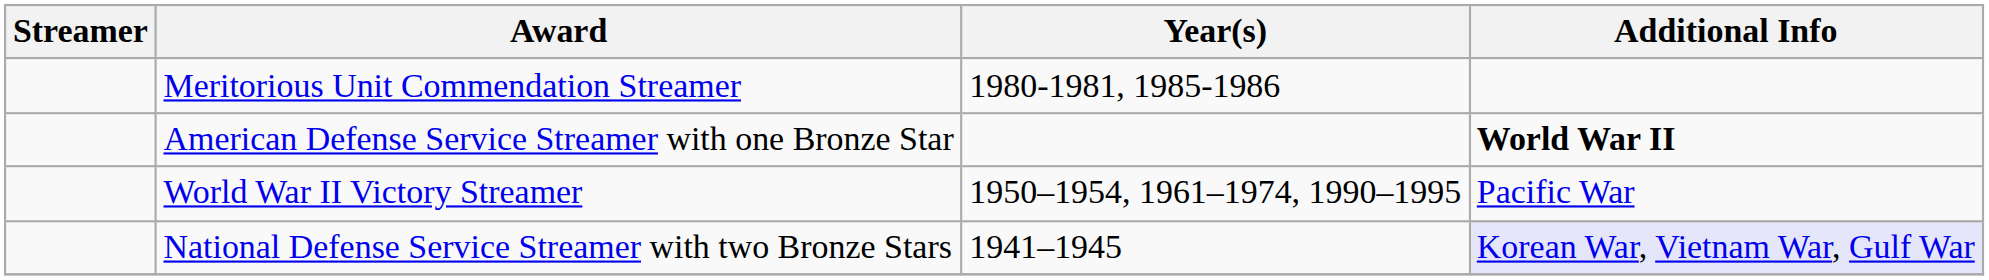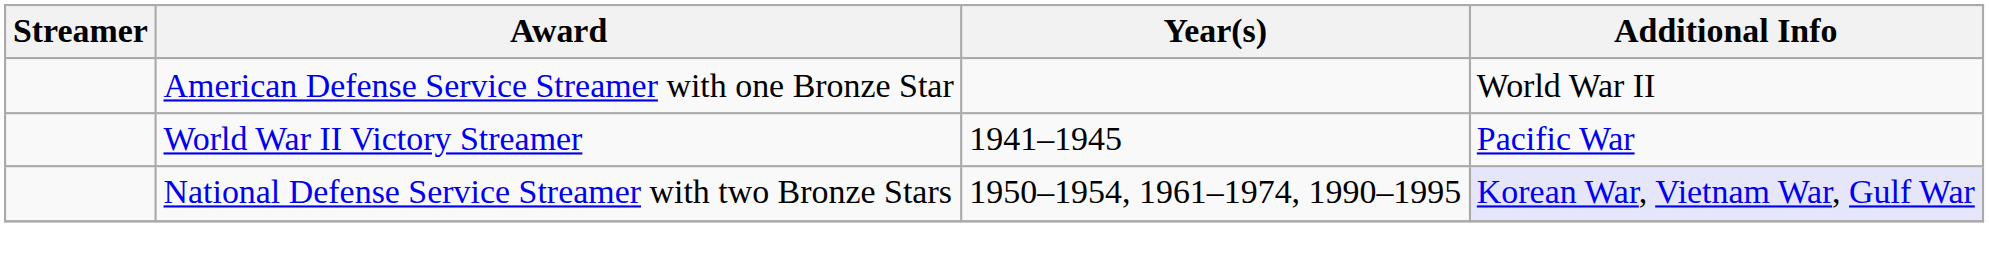- row: Meritorious Unit Commendation Streamer | 1980-1981, 1985-1986
American Defense Service Streamer with one Bronze Star | Additional Info: bold -> normal
World War II Victory Streamer | Year(s): 1950–1954, 1961–1974, 1990–1995 -> 1941–1945
National Defense Service Streamer with two Bronze Stars | Year(s): 1941–1945 -> 1950–1954, 1961–1974, 1990–1995
